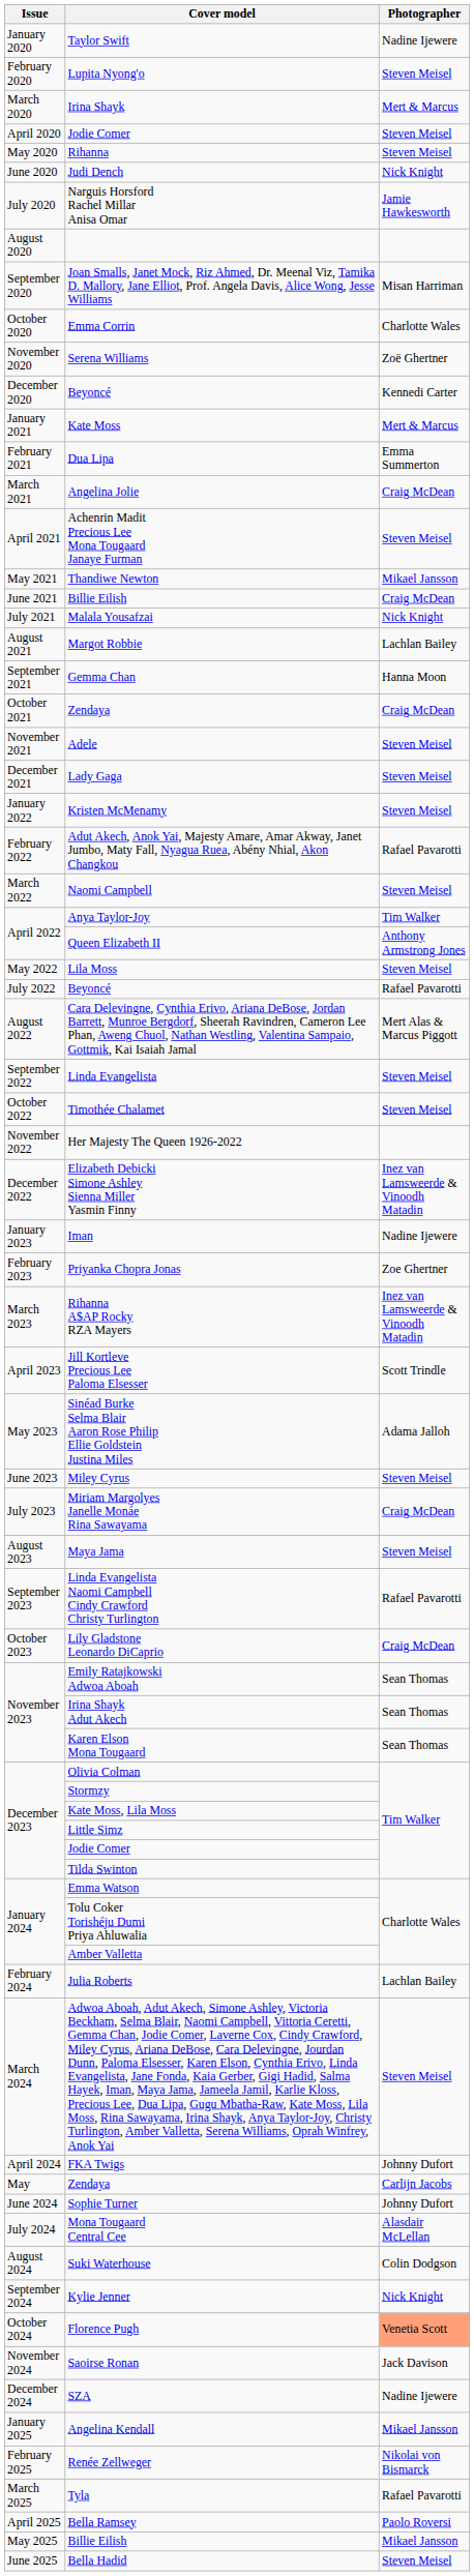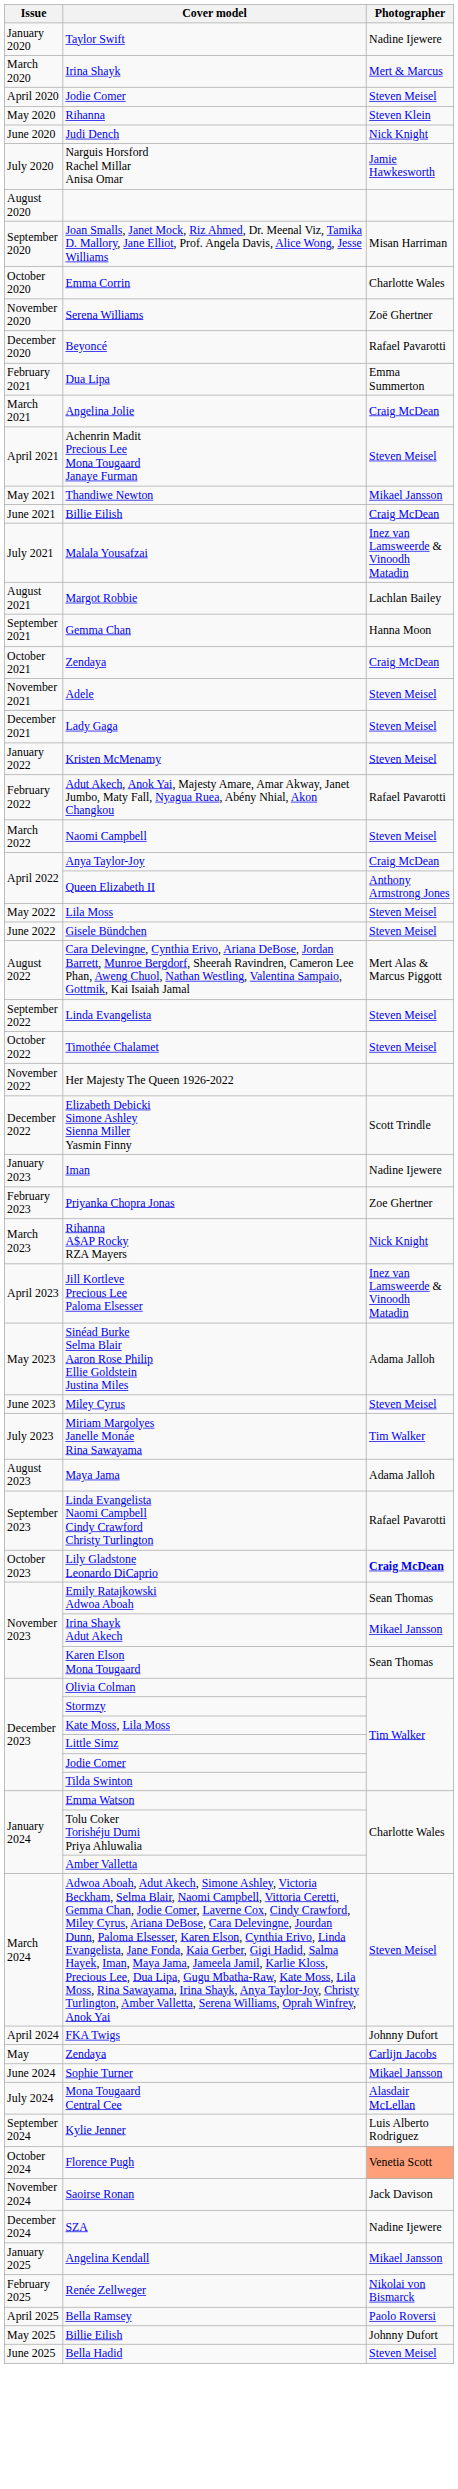- row: February 2020 | Lupita Nyong'o | Steven Meisel
Rihanna | Photographer: Steven Meisel -> Steven Klein
December 2020 / Beyoncé | Photographer: Kennedi Carter -> Rafael Pavarotti
- row: January 2021 | Kate Moss | Mert & Marcus
Malala Yousafzai | Photographer: Nick Knight -> Inez van Lamsweerde & Vinoodh Matadin
Anya Taylor-Joy | Photographer: Tim Walker -> Craig McDean
+ row: June 2022 | Gisele Bündchen | Steven Meisel
- row: July 2022 | Beyoncé | Rafael Pavarotti
Elizabeth Debicki Simone Ashley Sienna Miller Yasmin Finny | Photographer: Inez van Lamsweerde & Vinoodh Matadin -> Scott Trindle
Rihanna A$AP Rocky RZA Mayers | Photographer: Inez van Lamsweerde & Vinoodh Matadin -> Nick Knight
Jill Kortleve Precious Lee Paloma Elsesser | Photographer: Scott Trindle -> Inez van Lamsweerde & Vinoodh Matadin
Miriam Margolyes Janelle Monáe Rina Sawayama | Photographer: Craig McDean -> Tim Walker
Maya Jama | Photographer: Steven Meisel -> Adama Jalloh
Lily Gladstone Leonardo DiCaprio | Photographer: normal -> bold
Irina Shayk Adut Akech | Photographer: Sean Thomas -> Mikael Jansson
- row: February 2024 | Julia Roberts | Lachlan Bailey
Sophie Turner | Photographer: Johnny Dufort -> Mikael Jansson
- row: August 2024 | Suki Waterhouse | Colin Dodgson
Kylie Jenner | Photographer: Nick Knight -> Luis Alberto Rodriguez
- row: March 2025 | Tyla | Rafael Pavarotti
May 2025 / Billie Eilish | Photographer: Mikael Jansson -> Johnny Dufort
